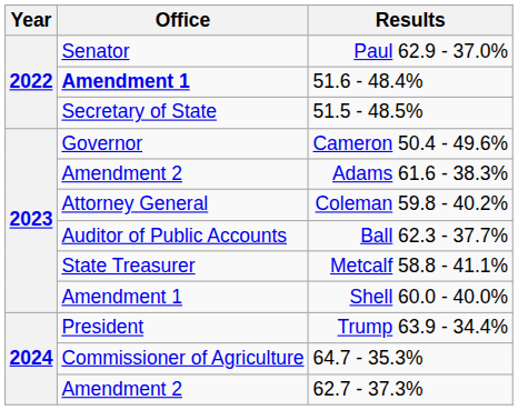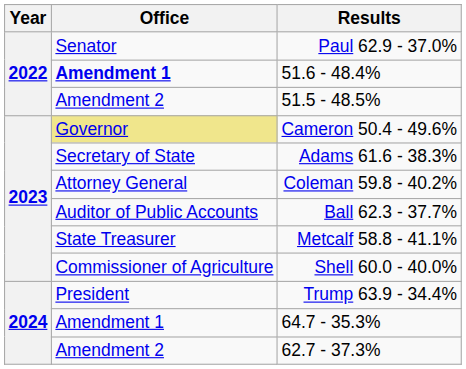51.5 - 48.5% | Office: Secretary of State -> Amendment 2
Cameron 50.4 - 49.6% | Office: no background -> khaki background
Adams 61.6 - 38.3% | Office: Amendment 2 -> Secretary of State
Shell 60.0 - 40.0% | Office: Amendment 1 -> Commissioner of Agriculture
64.7 - 35.3% | Office: Commissioner of Agriculture -> Amendment 1
